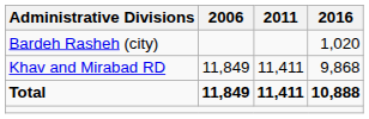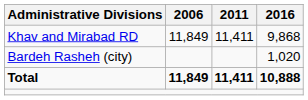rows swapped: Khav and Mirabad RD <-> Bardeh Rasheh (city)
